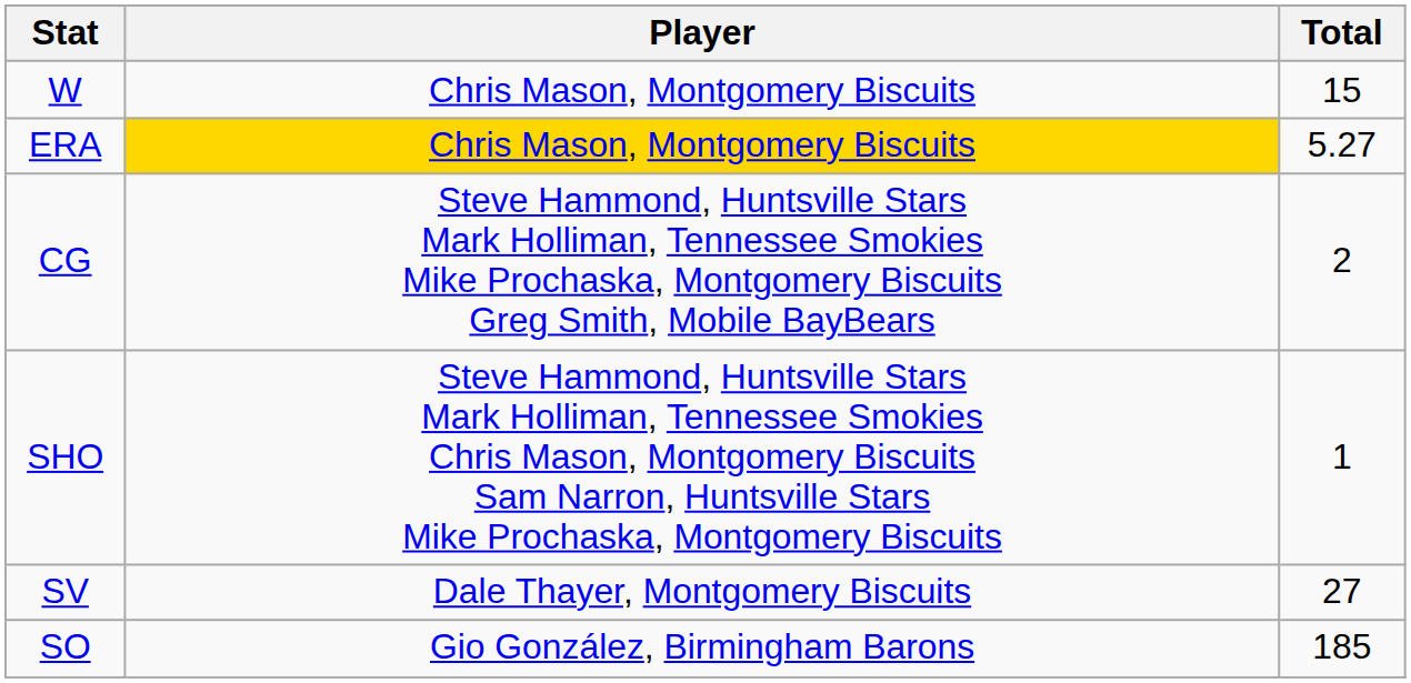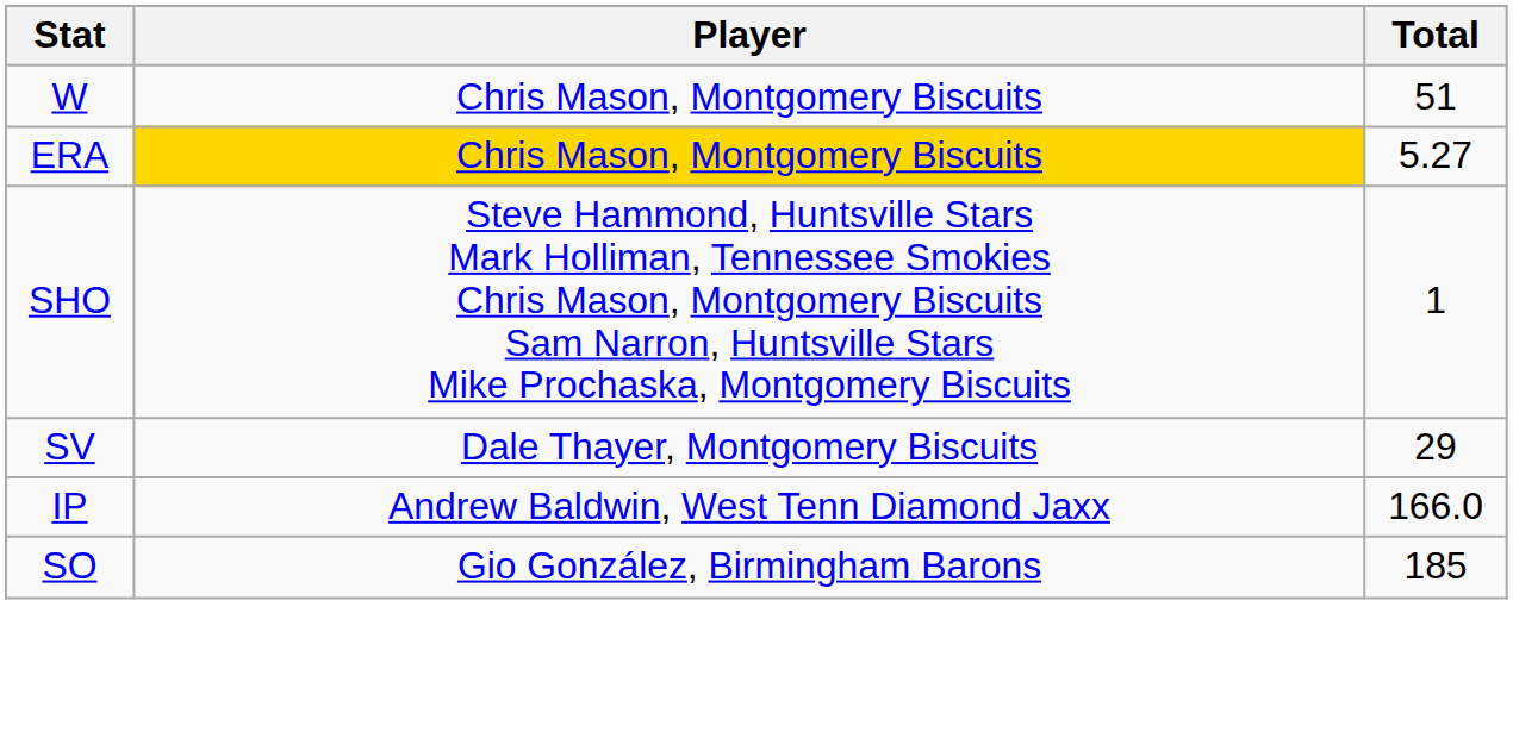W | Total: 15 -> 51
- row: CG | Steve Hammond, Huntsville Stars Mark Holliman, Tennessee Smokies Mike Prochaska, Montgomery Biscuits Greg Smith, Mobile BayBears | 2
SV | Total: 27 -> 29
+ row: IP | Andrew Baldwin, West Tenn Diamond Jaxx | 166.0
